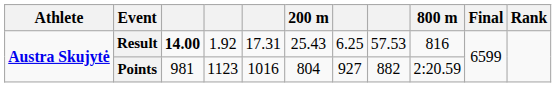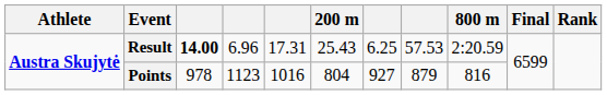Result | column 4: 1.92 -> 6.96
Result | 800 m: 816 -> 2:20.59
Points | column 3: 981 -> 978
Points | column 8: 882 -> 879
Points | 800 m: 2:20.59 -> 816
